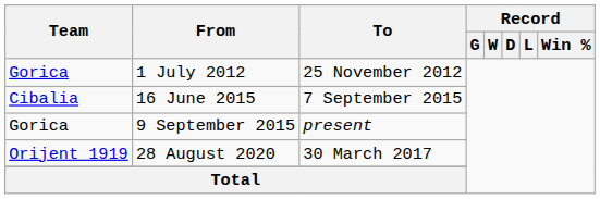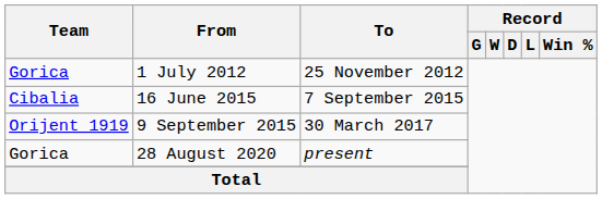9 September 2015 | Team: Gorica -> Orijent 1919
9 September 2015 | To: present -> 30 March 2017
28 August 2020 | Team: Orijent 1919 -> Gorica
28 August 2020 | To: 30 March 2017 -> present
